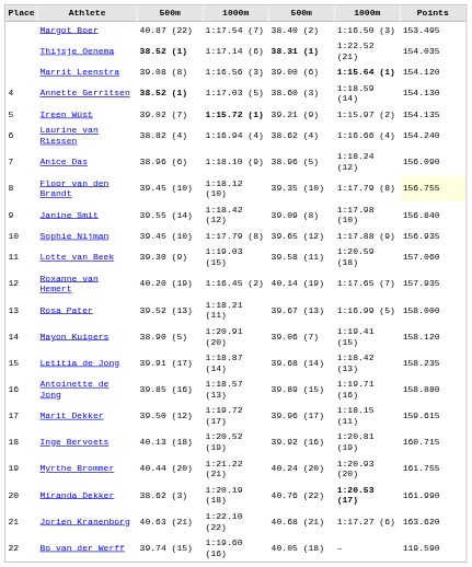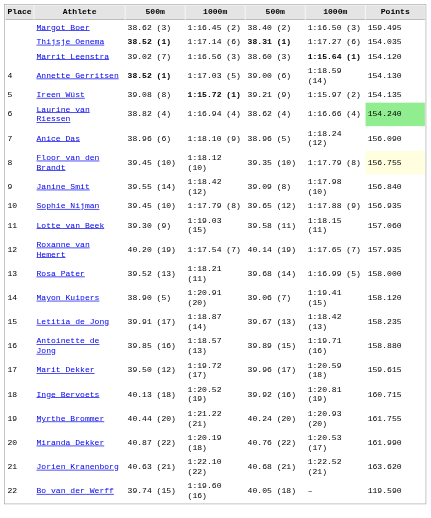Margot Boer | column 3: 40.87 (22) -> 38.62 (3)
Margot Boer | column 4: 1:17.54 (7) -> 1:16.45 (2)
Margot Boer | Points: 153.495 -> 159.495
Thijsje Oenema | column 6: 1:22.52 (21) -> 1:17.27 (6)
Marrit Leenstra | column 3: 39.08 (8) -> 39.02 (7)
Marrit Leenstra | column 5: 39.00 (6) -> 38.60 (3)
Annette Gerritsen | column 5: 38.60 (3) -> 39.00 (6)
Ireen Wüst | column 3: 39.02 (7) -> 39.08 (8)
Laurine van Riessen | Points: no background -> lightgreen background
Lotte van Beek | column 6: 1:20.59 (18) -> 1:18.15 (11)
Roxanne van Hemert | column 4: 1:16.45 (2) -> 1:17.54 (7)
Rosa Pater | column 5: 39.67 (13) -> 39.68 (14)
Letitia de Jong | column 5: 39.68 (14) -> 39.67 (13)
Marit Dekker | column 6: 1:18.15 (11) -> 1:20.59 (18)
Miranda Dekker | column 3: 38.62 (3) -> 40.87 (22)
Miranda Dekker | column 6: bold -> normal
Jorien Kranenborg | column 6: 1:17.27 (6) -> 1:22.52 (21)
